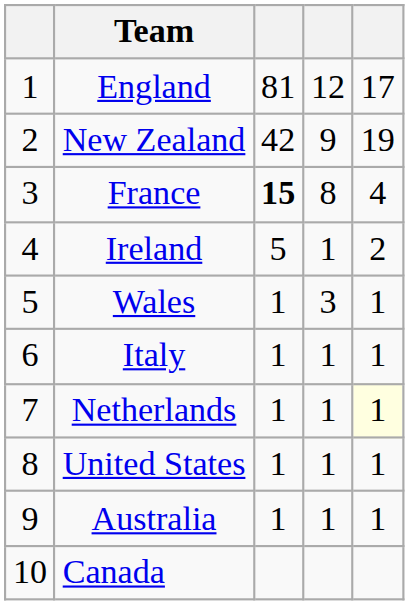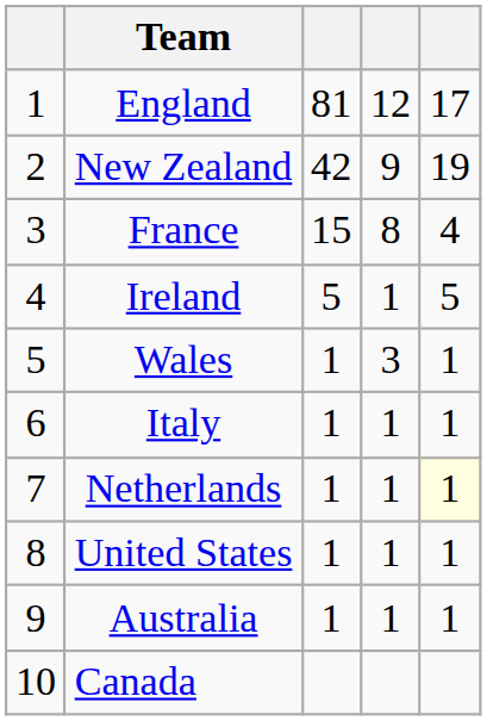France | column 3: bold -> normal
Ireland | column 5: 2 -> 5
